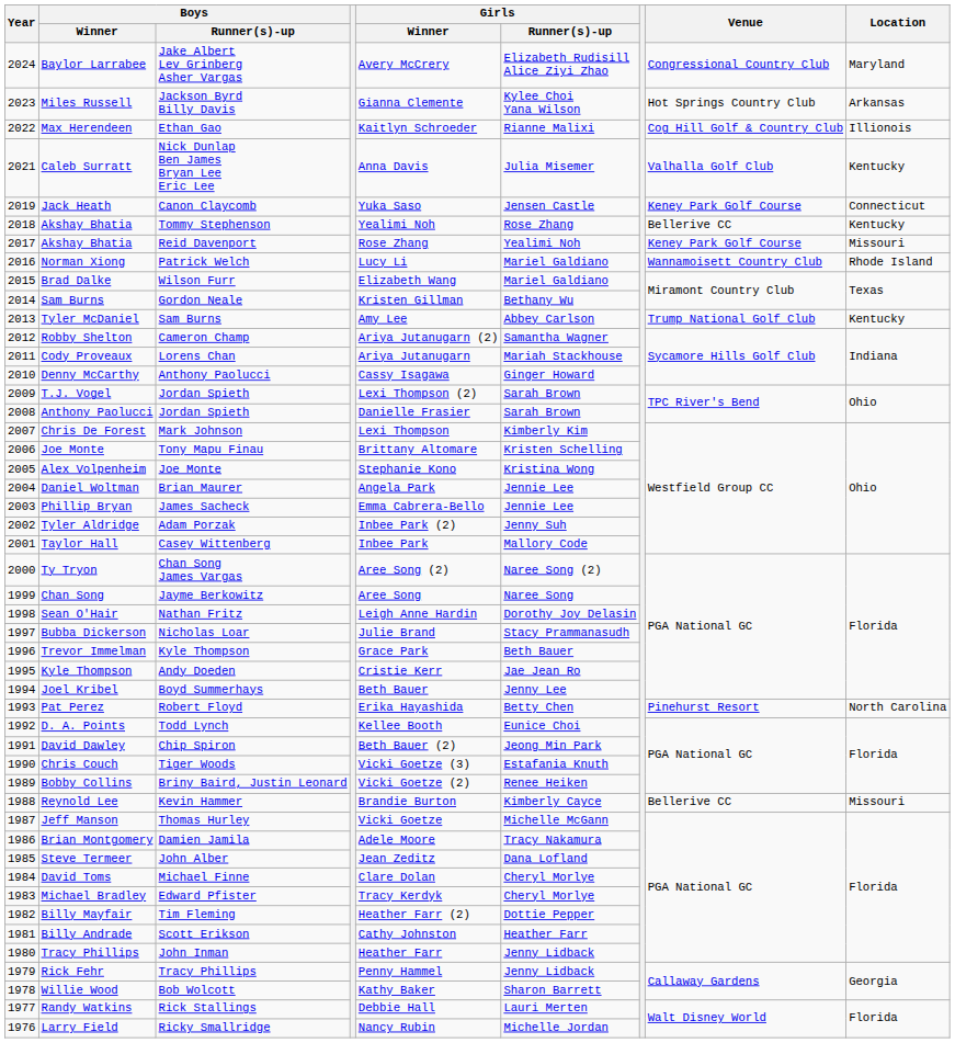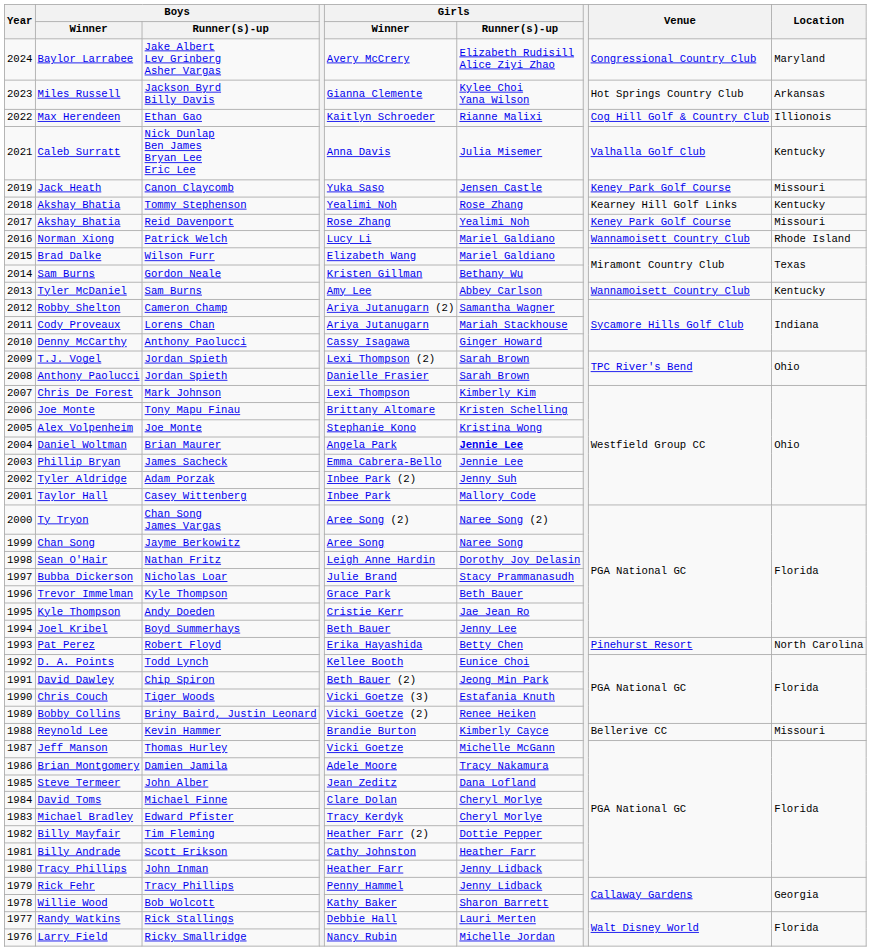Jack Heath | Location: Connecticut -> Missouri
Akshay Bhatia / Tommy Stephenson | Venue: Bellerive CC -> Kearney Hill Golf Links
Tyler McDaniel | Venue: Trump National Golf Club -> Wannamoisett Country Club
Daniel Woltman | Girls / Runner(s)-up: normal -> bold
